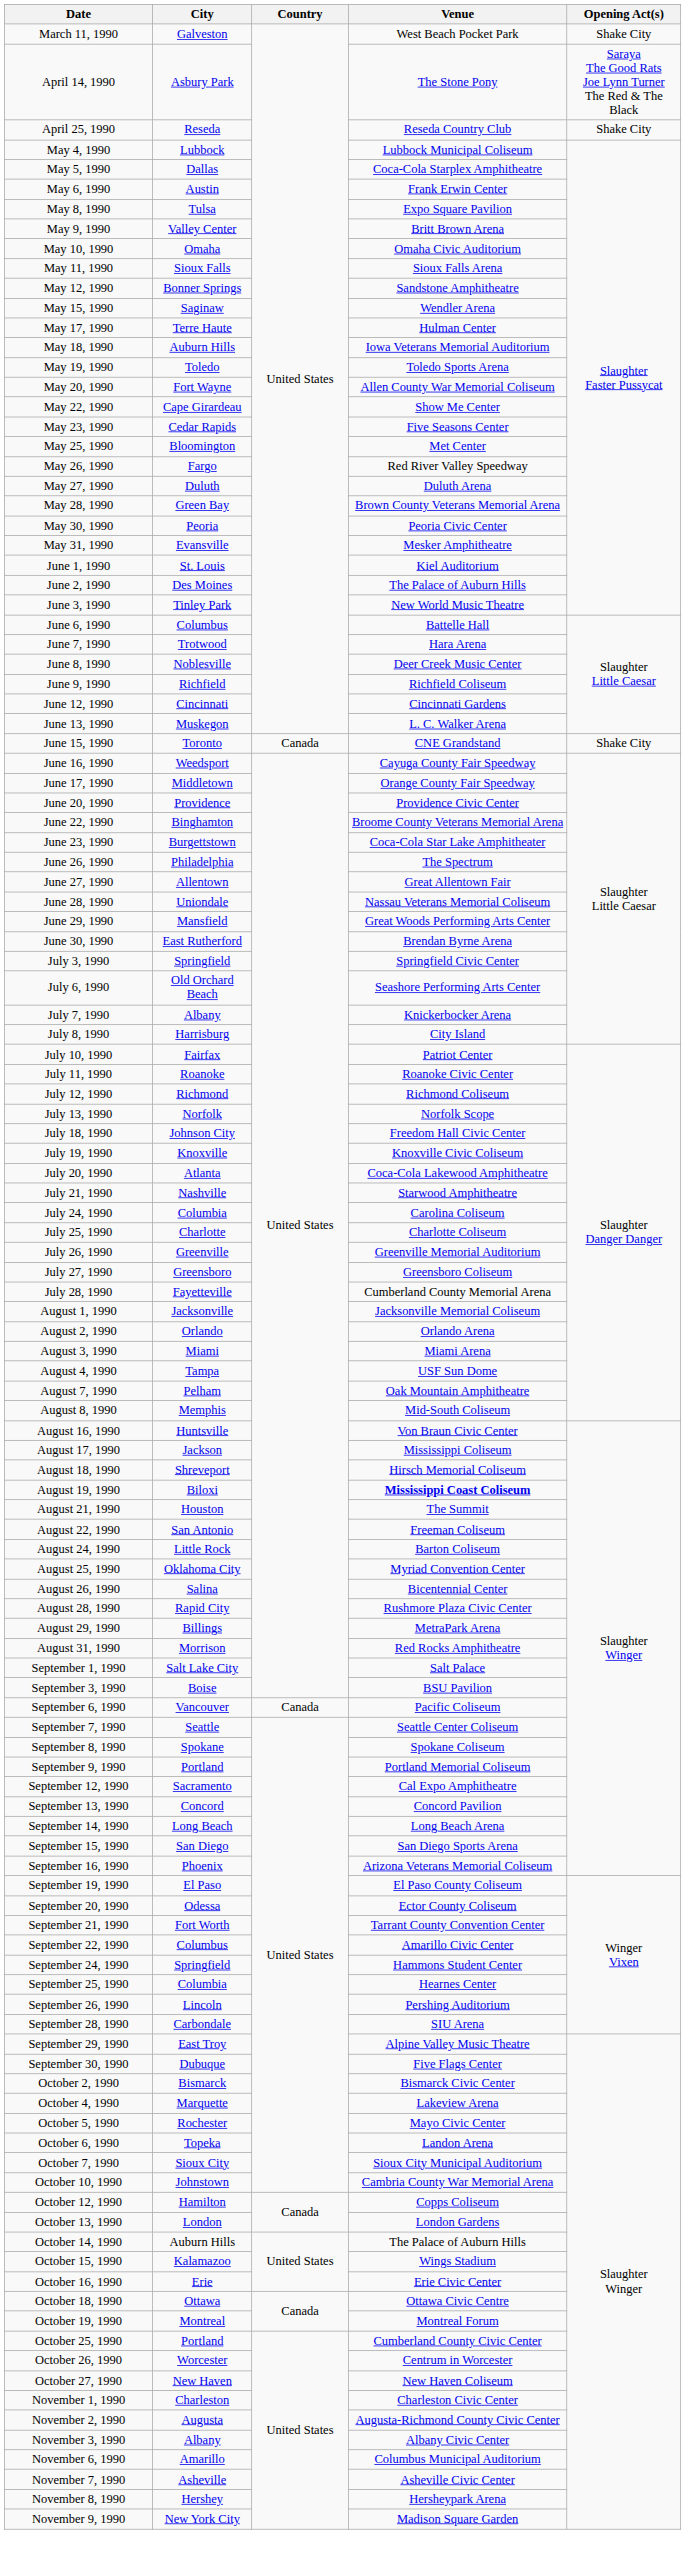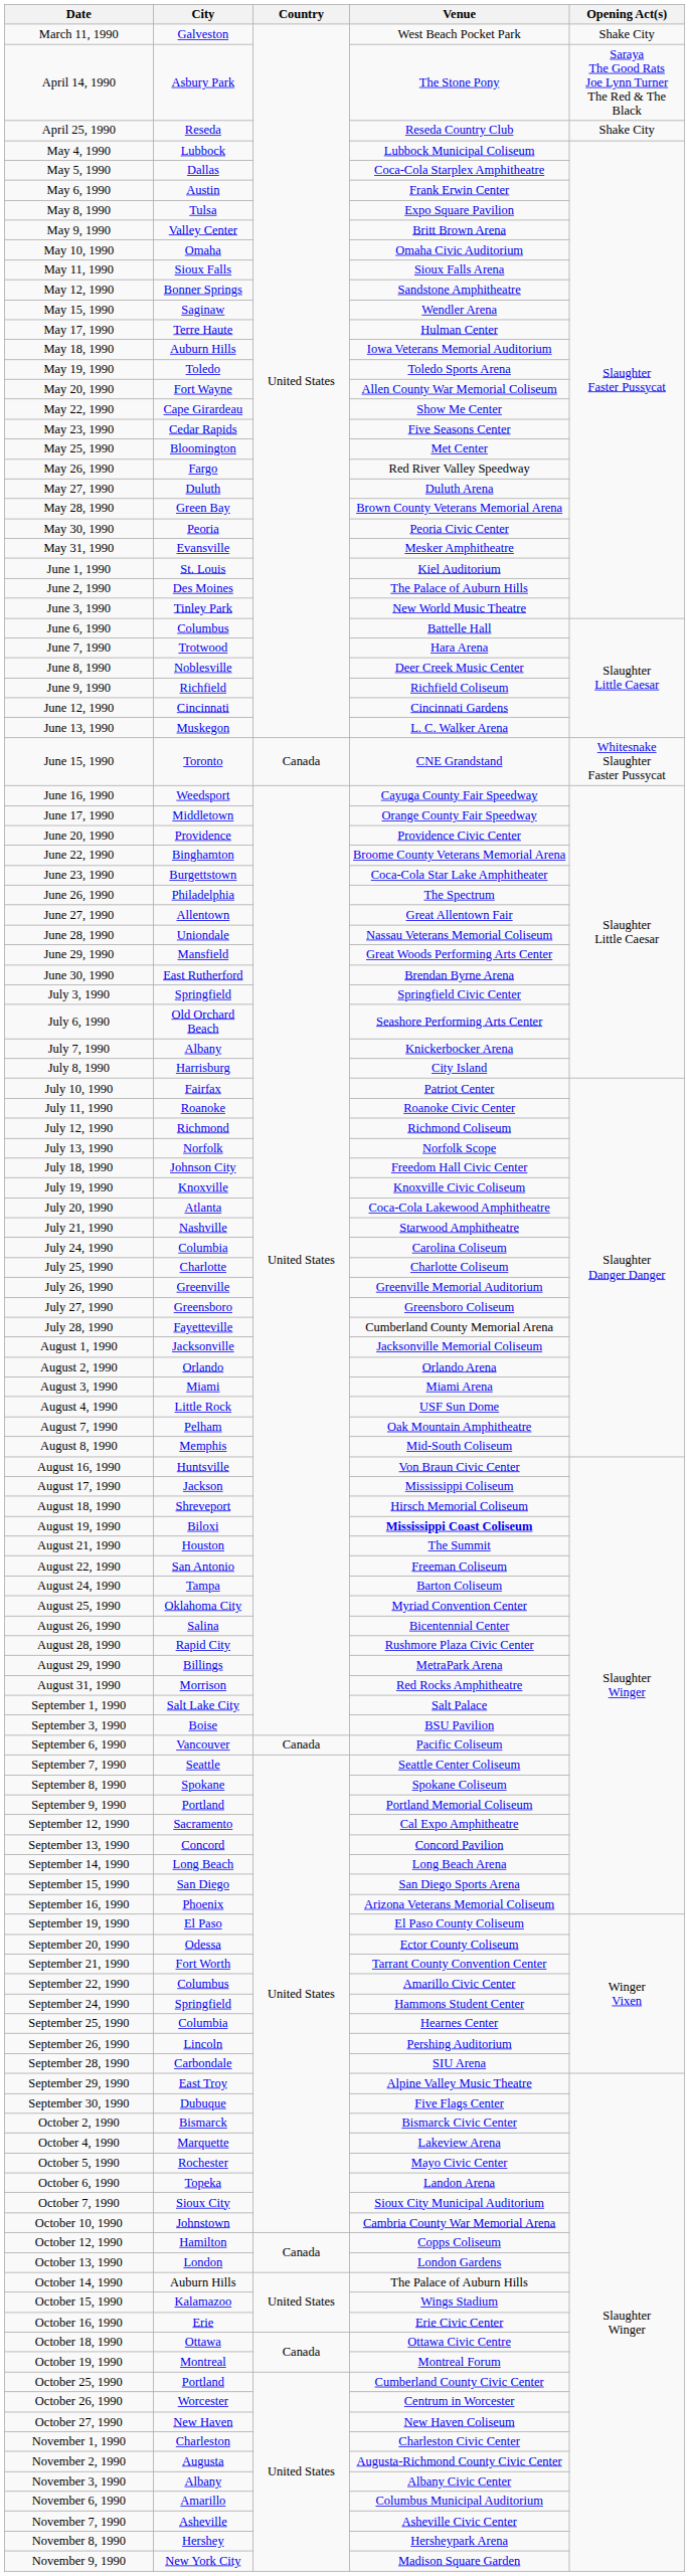June 15, 1990 | Opening Act(s): Shake City -> Whitesnake Slaughter Faster Pussycat
August 4, 1990 | City: Tampa -> Little Rock
August 24, 1990 | City: Little Rock -> Tampa
